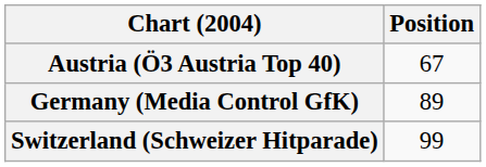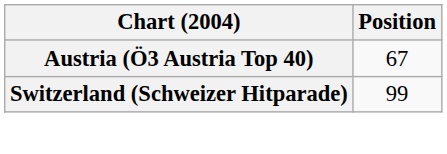- row: Germany (Media Control GfK) | 89
